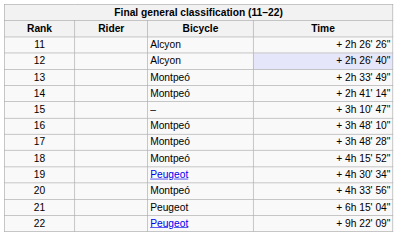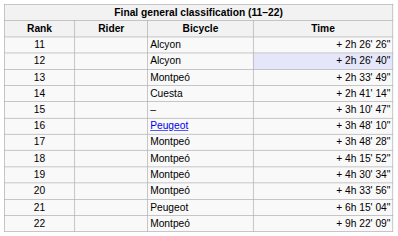14 | Bicycle: Montpeó -> Cuesta
16 | Bicycle: Montpeó -> Peugeot
19 | Bicycle: Peugeot -> Montpeó
22 | Bicycle: Peugeot -> Montpeó
